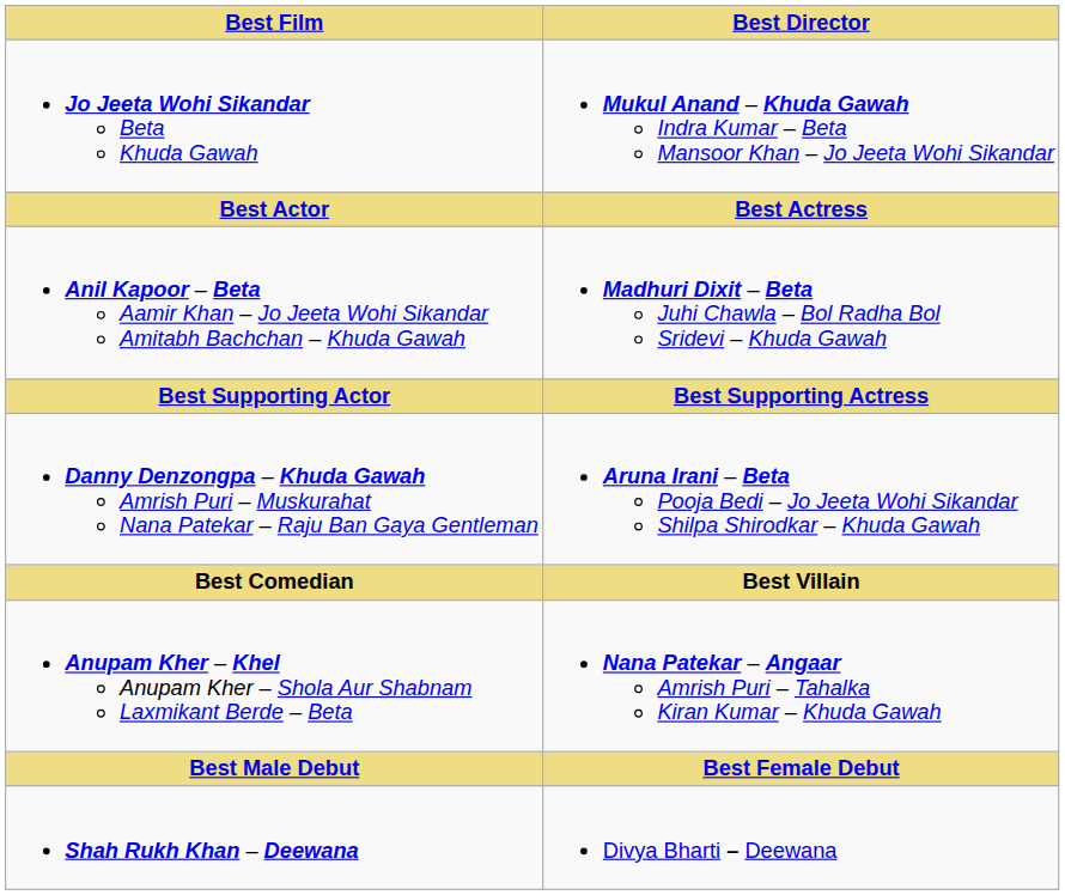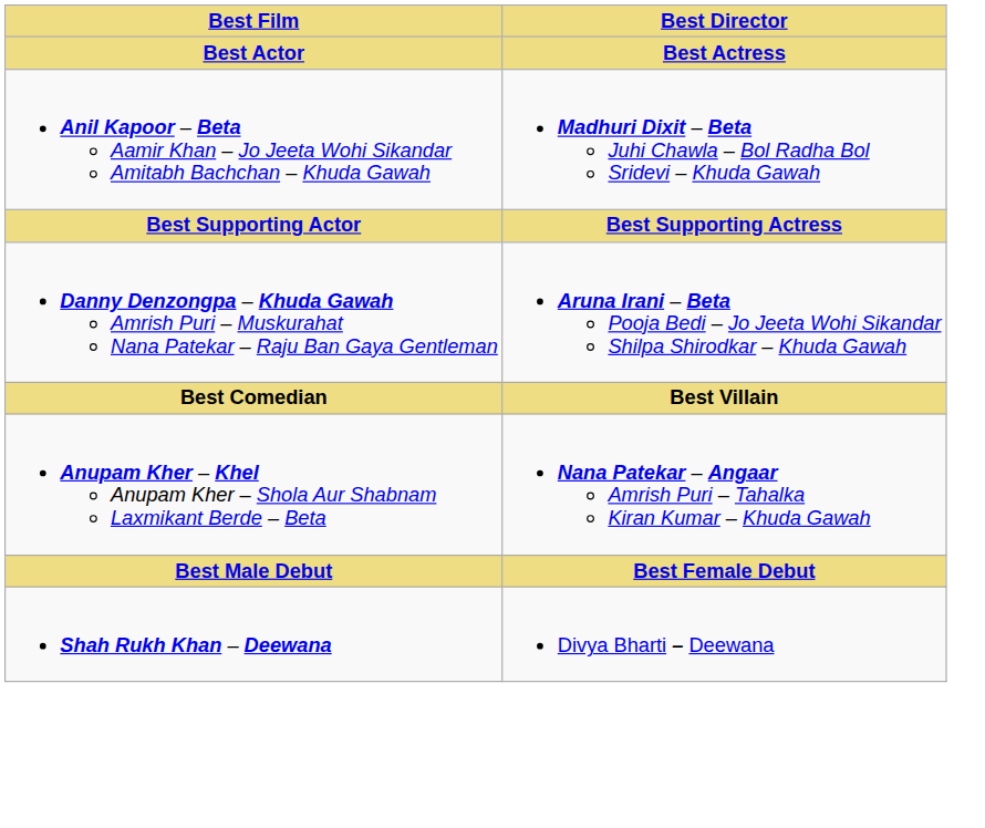- row: Jo Jeeta Wohi Sikandar Beta Khuda Gawah | Mukul Anand – Khuda Gawah Indra Kumar – Beta Mansoor Khan – Jo Jeeta Wohi Sikandar
